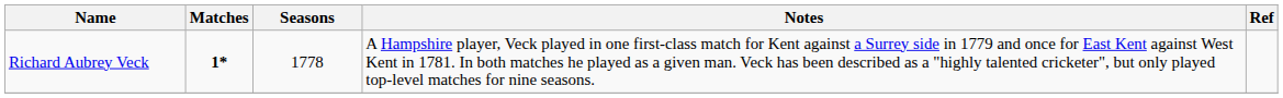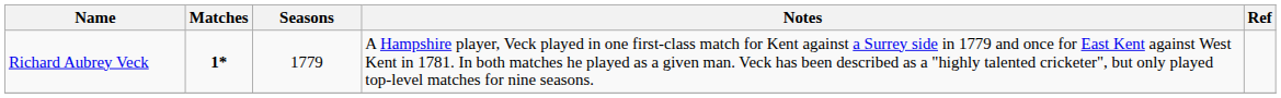Richard Aubrey Veck | Seasons: 1778 -> 1779
